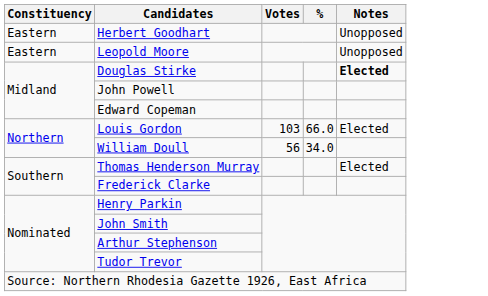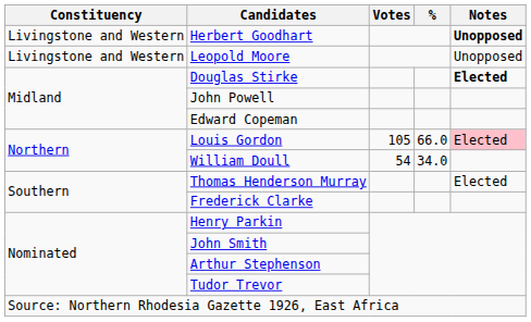Herbert Goodhart | Constituency: Eastern -> Livingstone and Western
Herbert Goodhart | Notes: normal -> bold
Leopold Moore | Constituency: Eastern -> Livingstone and Western
Louis Gordon | Votes: 103 -> 105
Louis Gordon | Notes: no background -> pink background
William Doull | Votes: 56 -> 54
